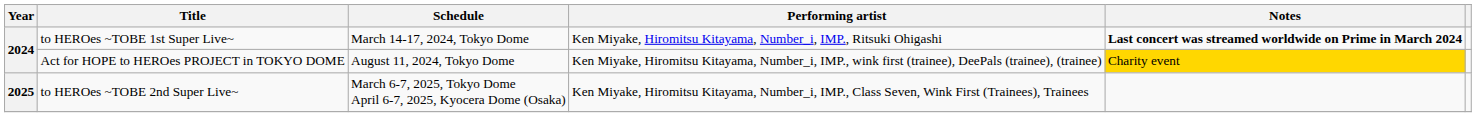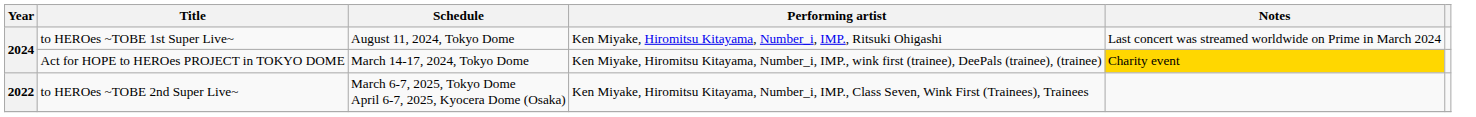to HEROes ~TOBE 1st Super Live~ | Schedule: March 14-17, 2024, Tokyo Dome -> August 11, 2024, Tokyo Dome
to HEROes ~TOBE 1st Super Live~ | Notes: bold -> normal
Act for HOPE to HEROes PROJECT in TOKYO DOME | Schedule: August 11, 2024, Tokyo Dome -> March 14-17, 2024, Tokyo Dome
to HEROes ~TOBE 2nd Super Live~ | Year: 2025 -> 2022
